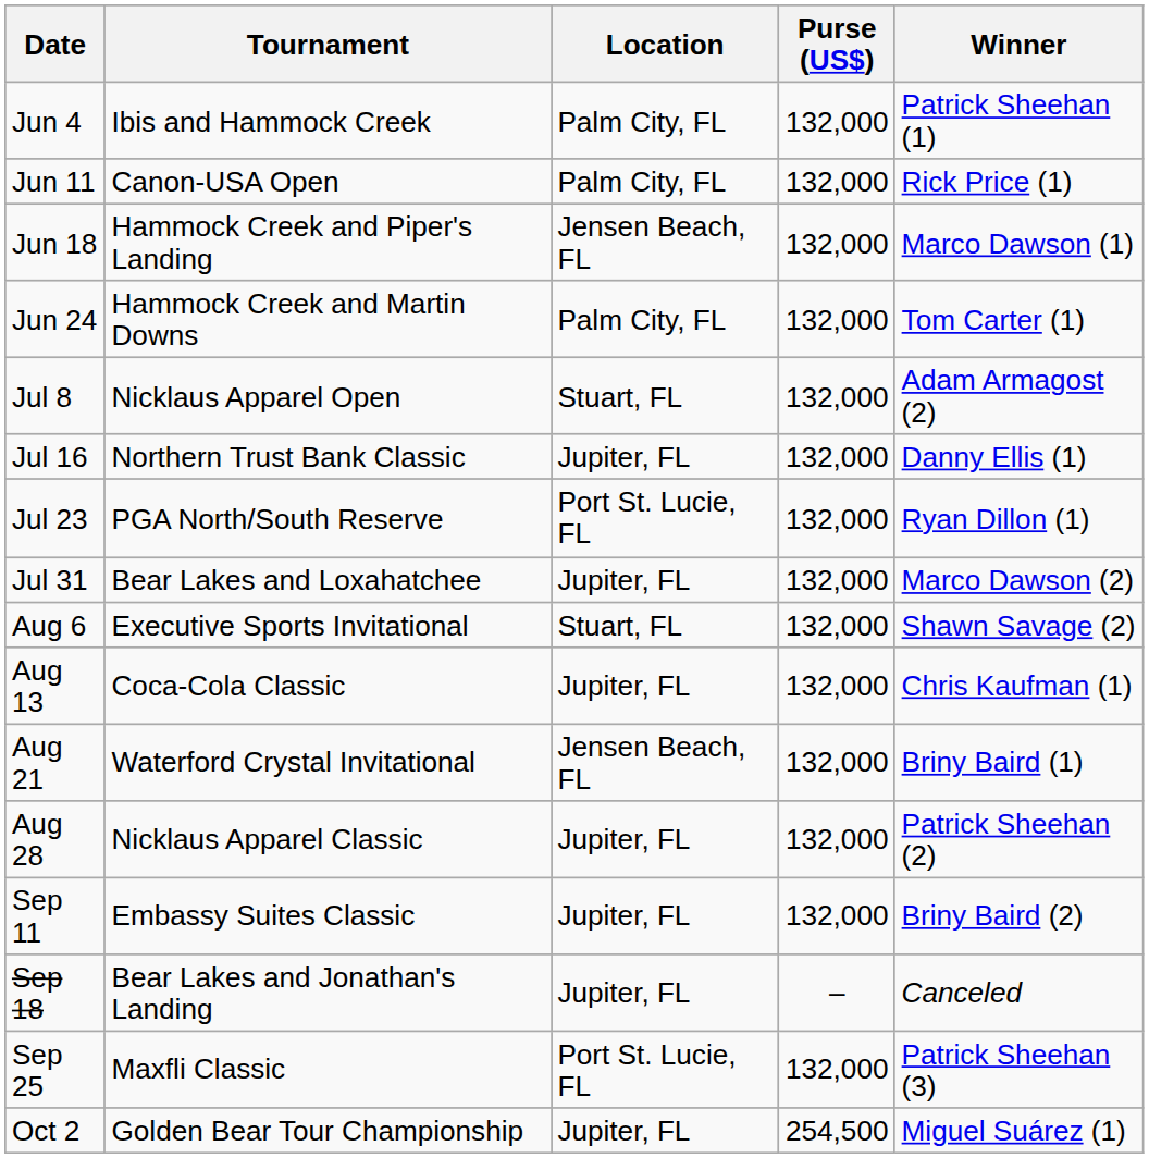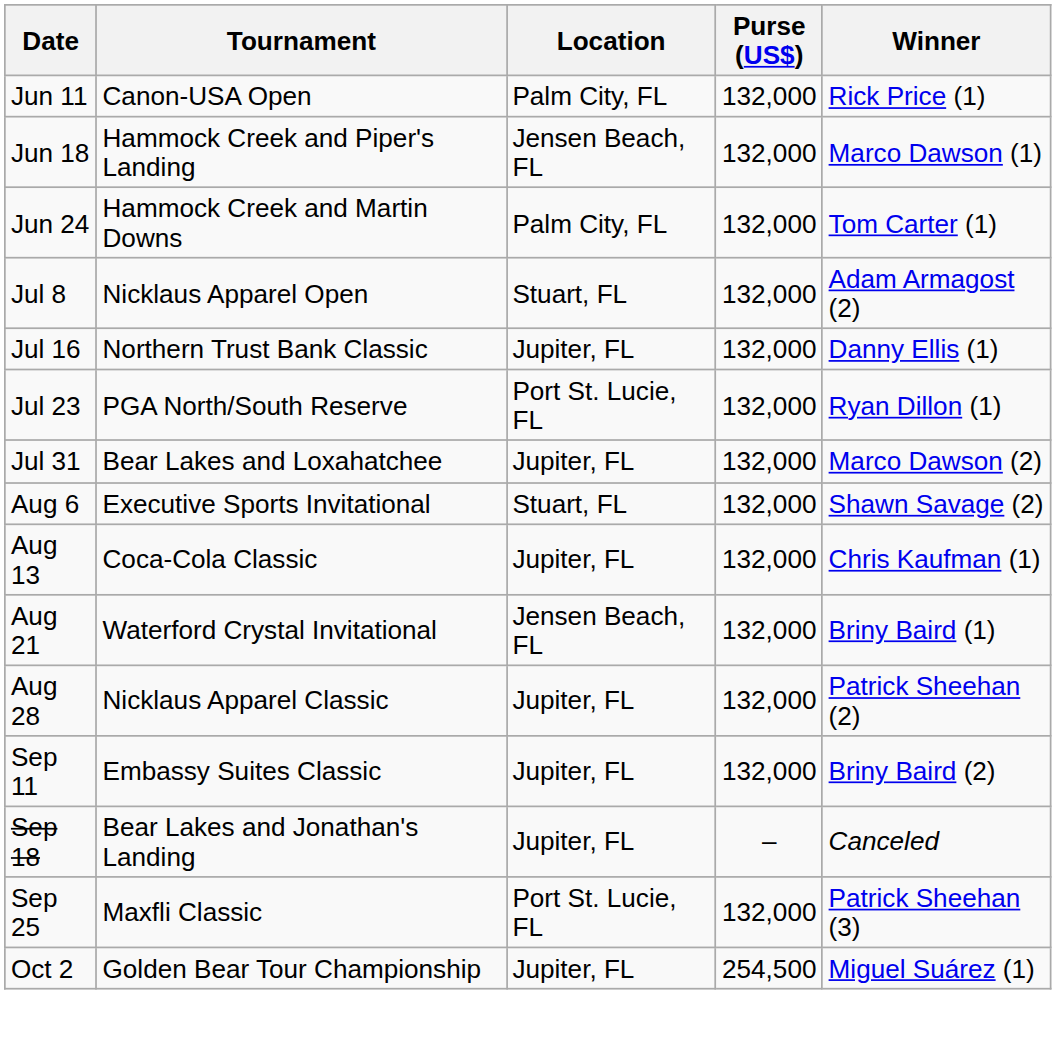- row: Jun 4 | Ibis and Hammock Creek | Palm City, FL | 132,000 | Patrick Sheehan (1)
